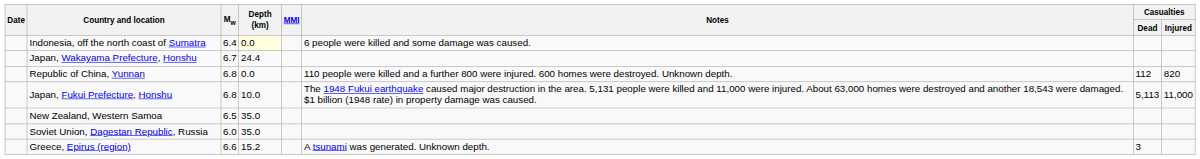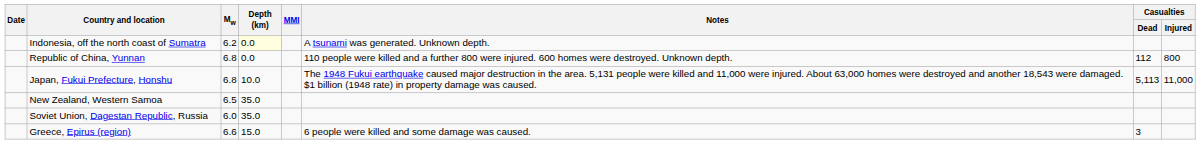Indonesia, off the north coast of Sumatra | Mw: 6.4 -> 6.2
Indonesia, off the north coast of Sumatra | Notes: 6 people were killed and some damage was caused. -> A tsunami was generated. Unknown depth.
- row: Japan, Wakayama Prefecture, Honshu | 6.7 | 24.4
Republic of China, Yunnan | Casualties / Injured: 820 -> 800
Greece, Epirus (region) | Depth (km): 15.2 -> 15.0
Greece, Epirus (region) | Notes: A tsunami was generated. Unknown depth. -> 6 people were killed and some damage was caused.
